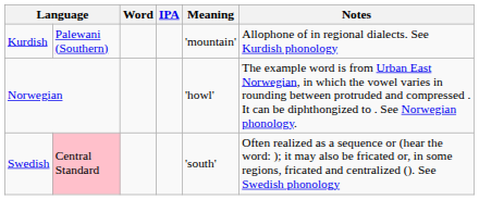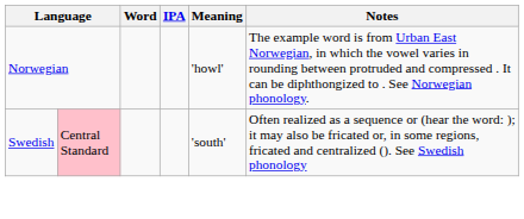- row: Kurdish | Palewani (Southern) | 'mountain' | Allophone of in regional dialects. See Kurdish phonology
